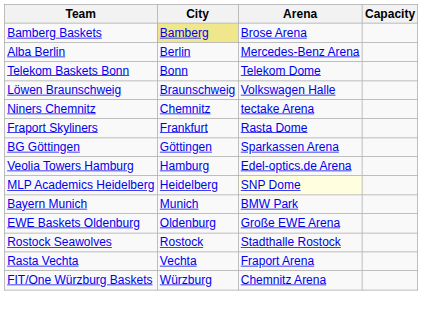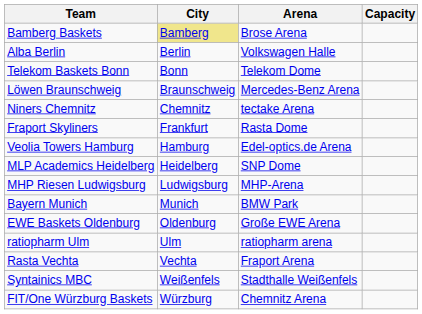Alba Berlin | Arena: Mercedes-Benz Arena -> Volkswagen Halle
Löwen Braunschweig | Arena: Volkswagen Halle -> Mercedes-Benz Arena
- row: BG Göttingen | Göttingen | Sparkassen Arena
MLP Academics Heidelberg | Arena: lightyellow background -> no background
+ row: MHP Riesen Ludwigsburg | Ludwigsburg | MHP-Arena
- row: Rostock Seawolves | Rostock | Stadthalle Rostock
+ row: ratiopharm Ulm | Ulm | ratiopharm arena
+ row: Syntainics MBC | Weißenfels | Stadthalle Weißenfels
